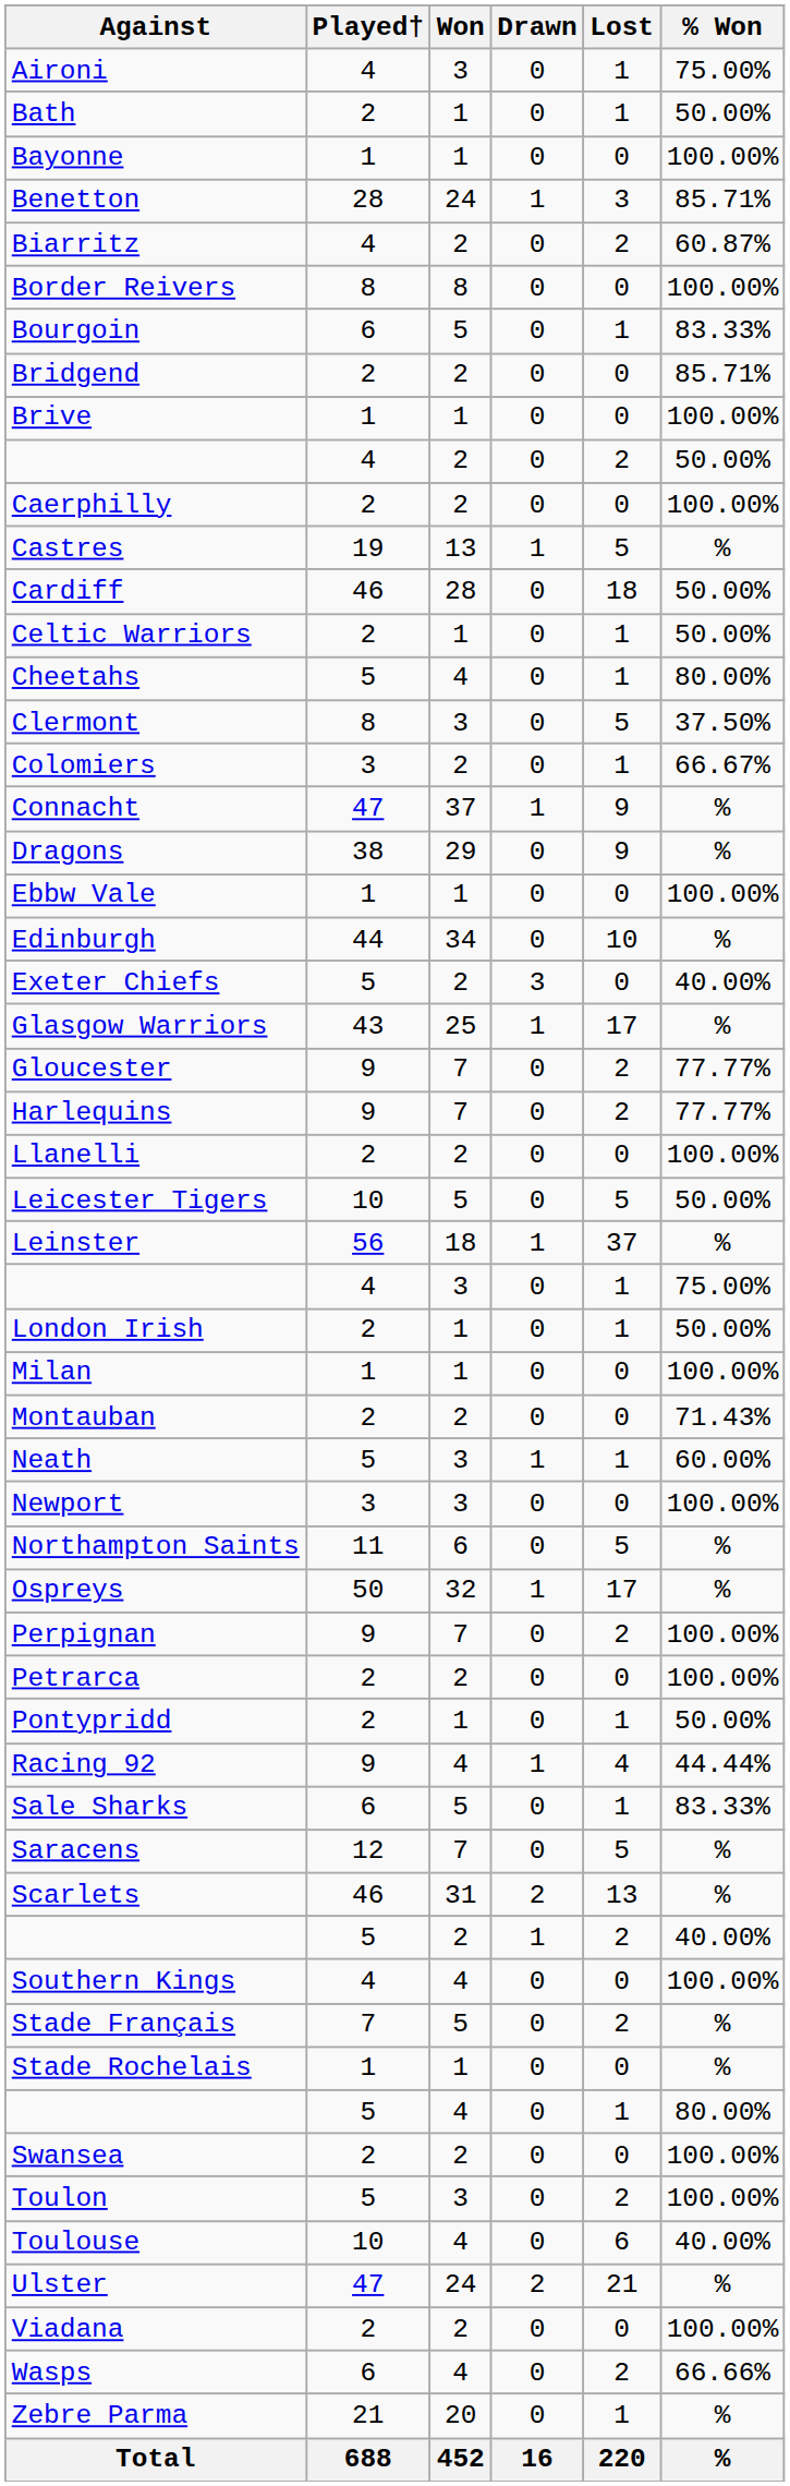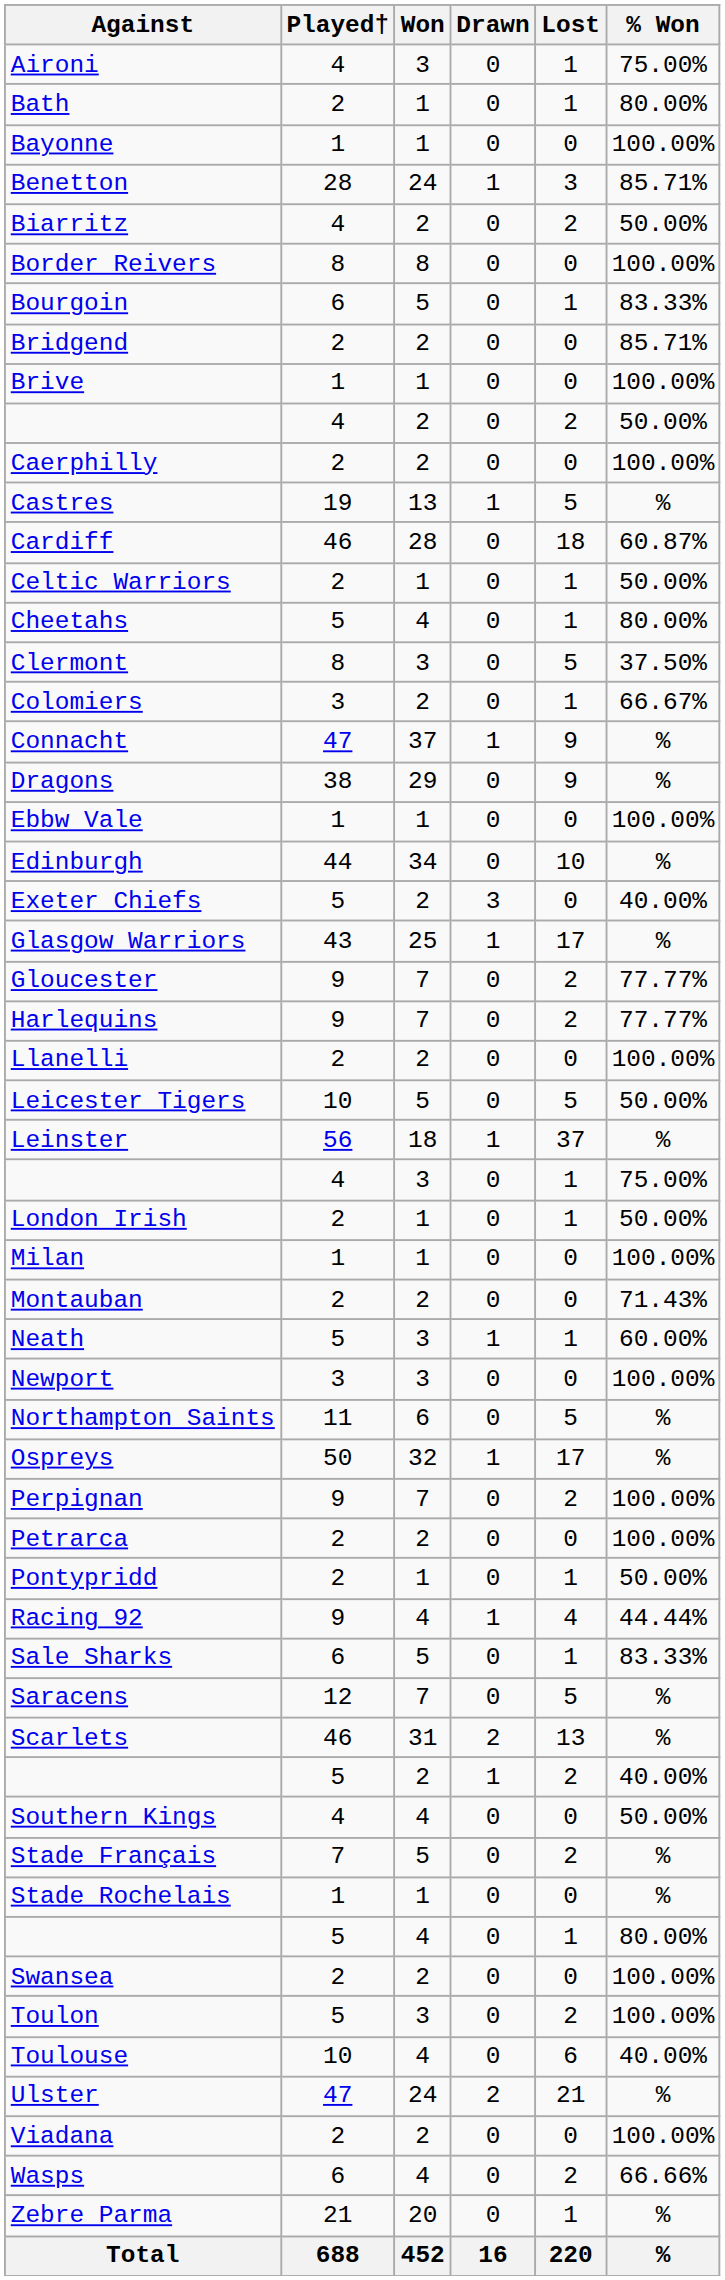Bath | % Won: 50.00% -> 80.00%
Biarritz | % Won: 60.87% -> 50.00%
Cardiff | % Won: 50.00% -> 60.87%
Southern Kings | % Won: 100.00% -> 50.00%
